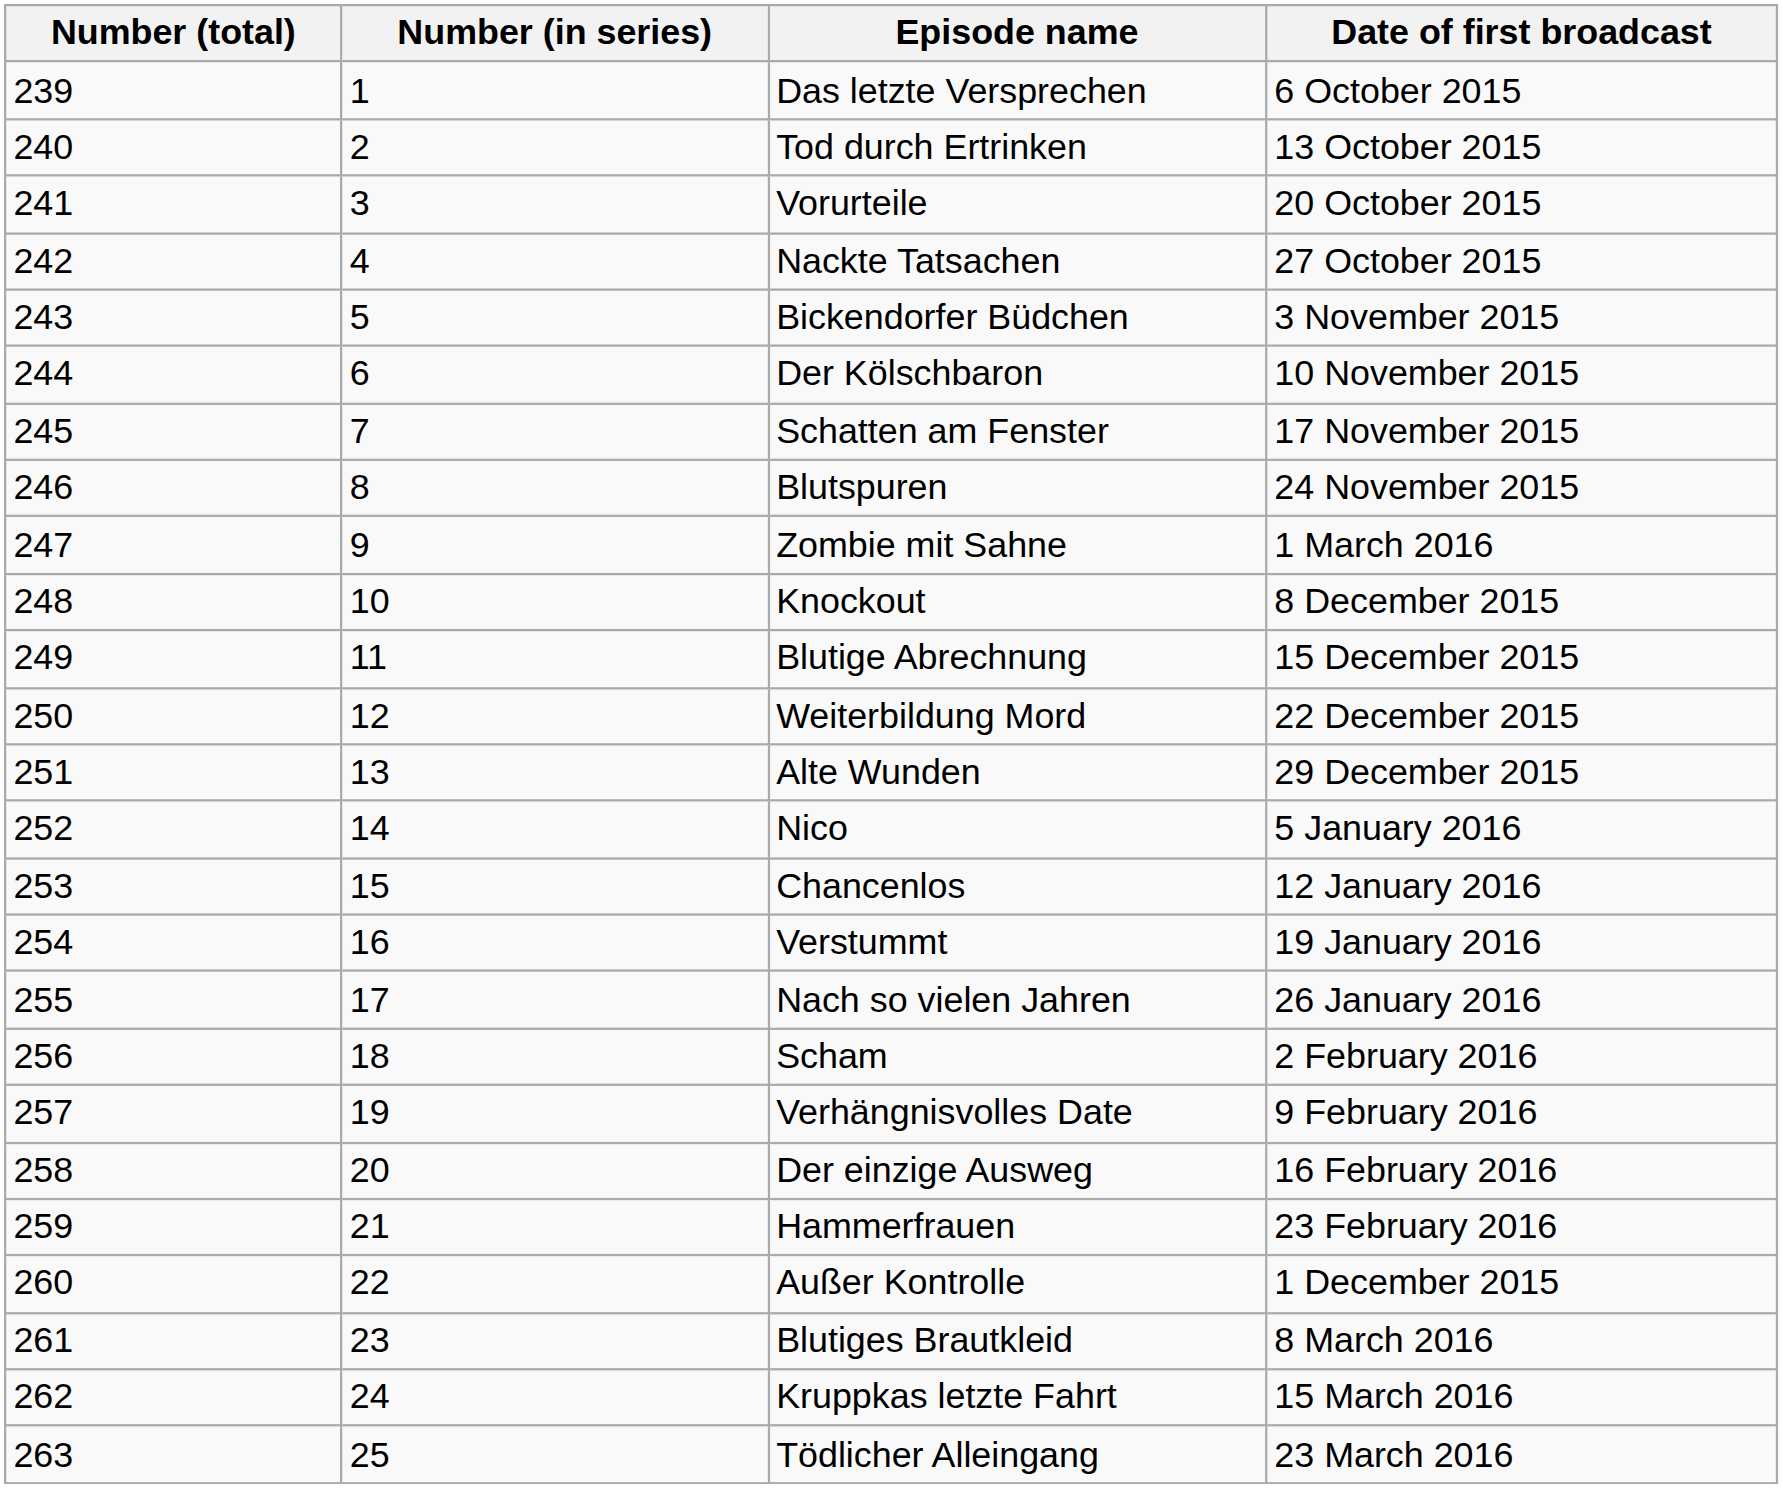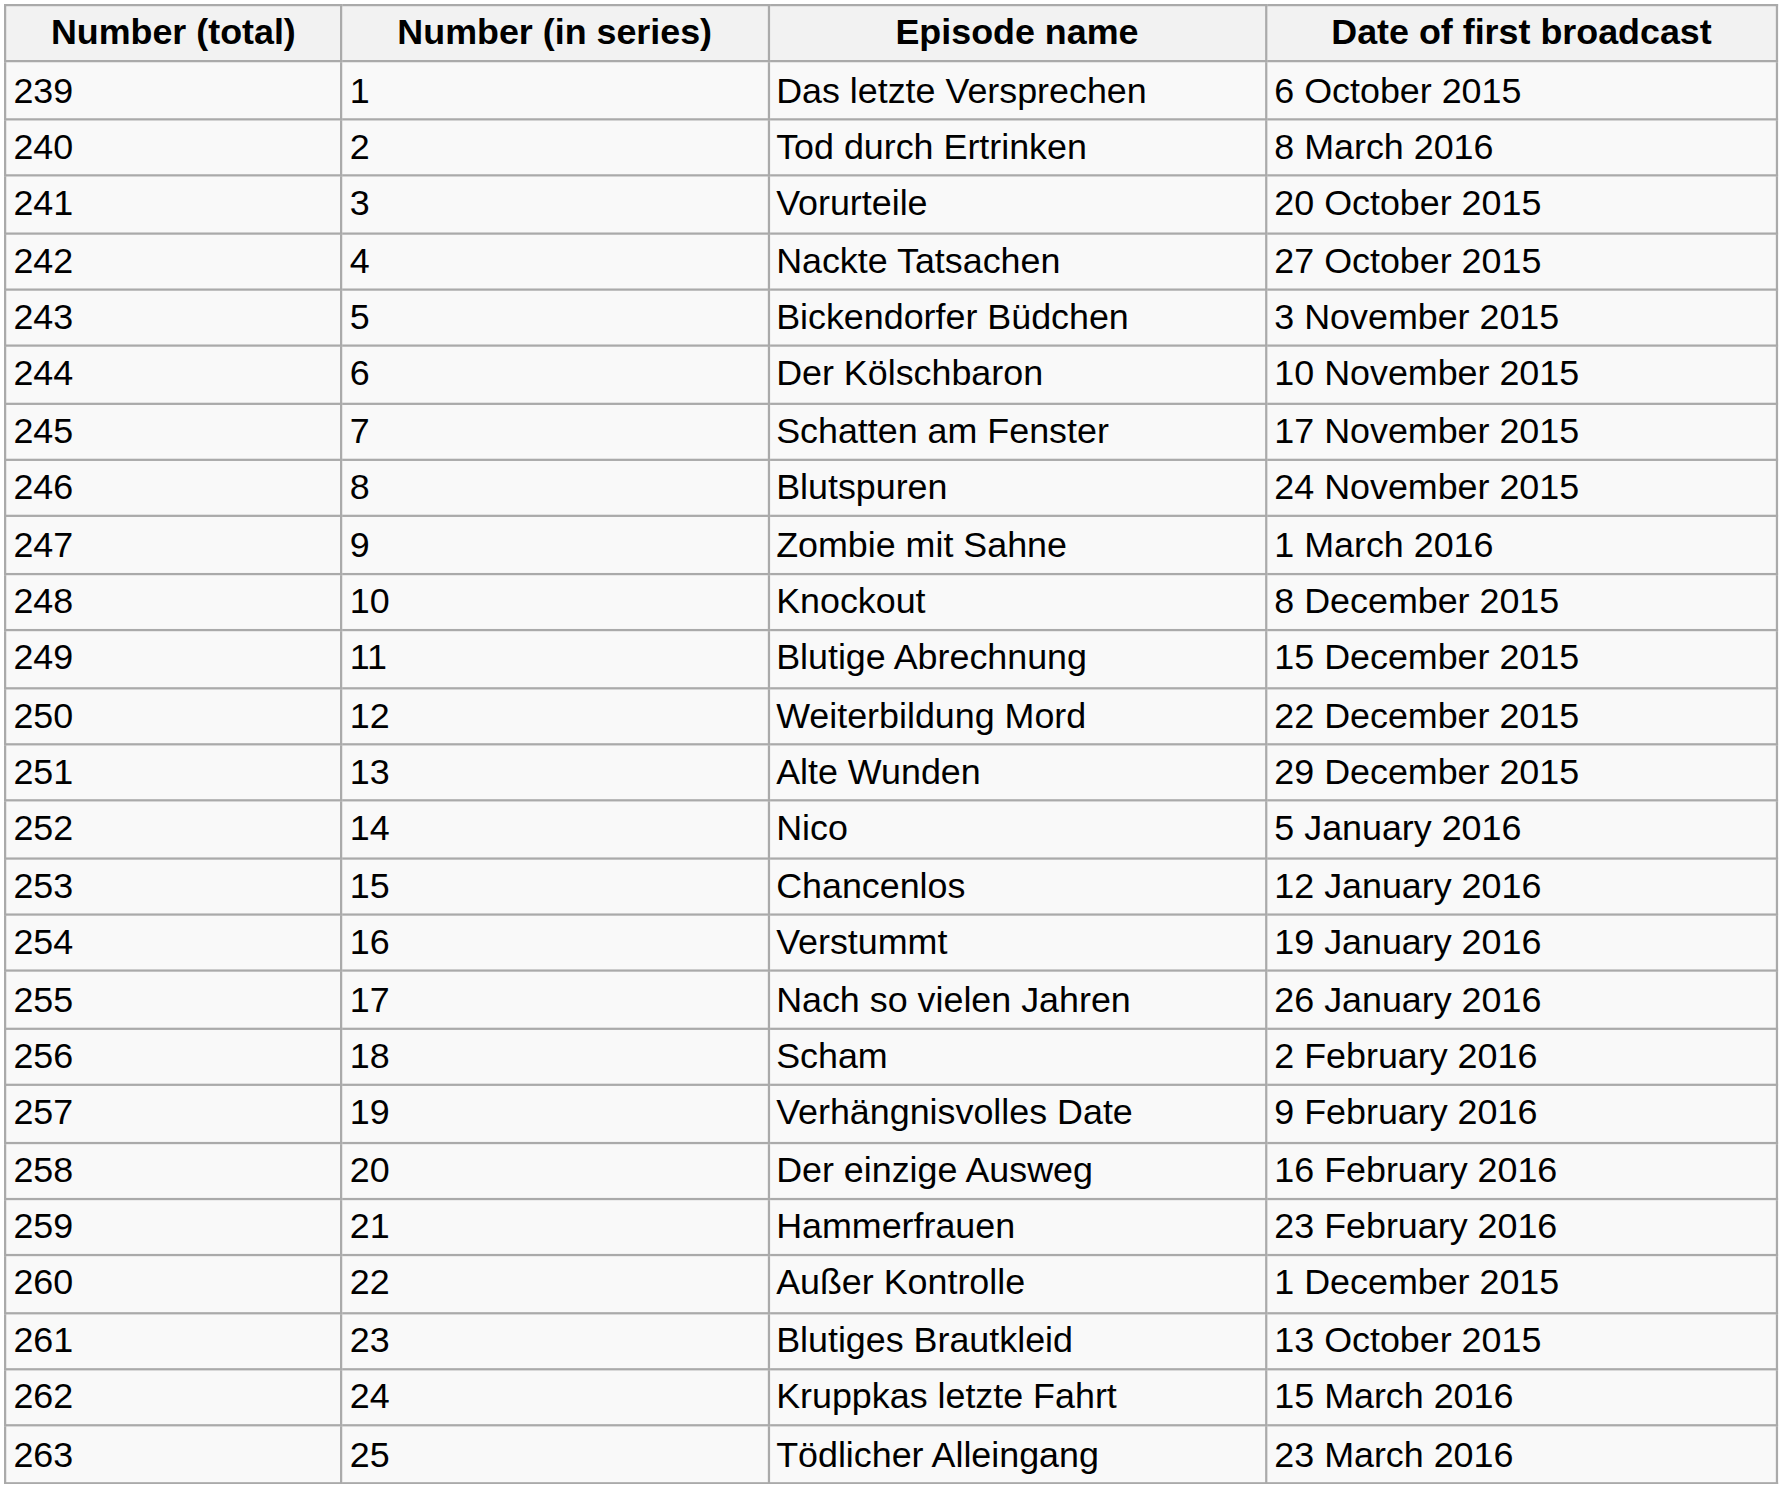Tod durch Ertrinken | Date of first broadcast: 13 October 2015 -> 8 March 2016
Blutiges Brautkleid | Date of first broadcast: 8 March 2016 -> 13 October 2015
